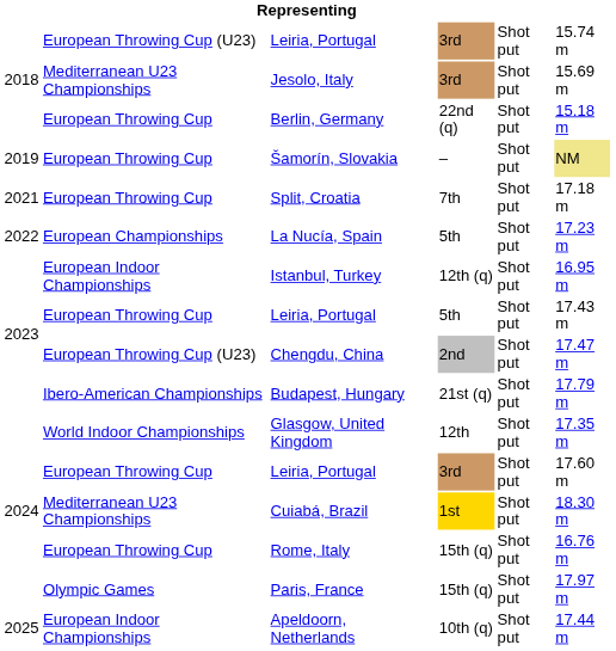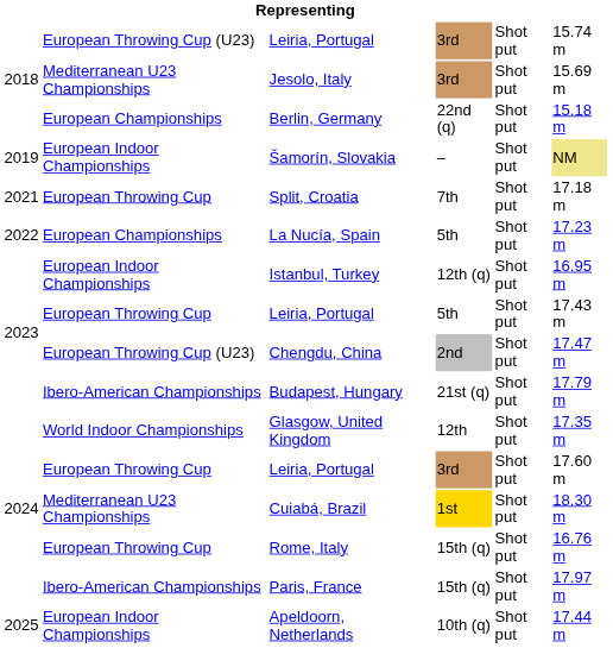Berlin, Germany | column 2: European Throwing Cup -> European Championships
Šamorín, Slovakia | column 2: European Throwing Cup -> European Indoor Championships
Paris, France | column 2: Olympic Games -> Ibero-American Championships
